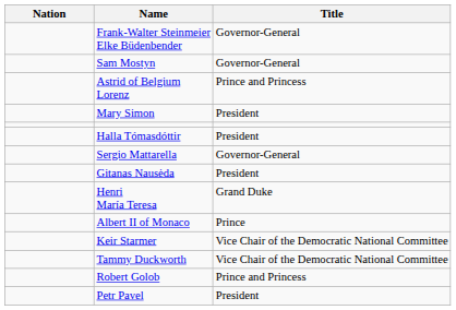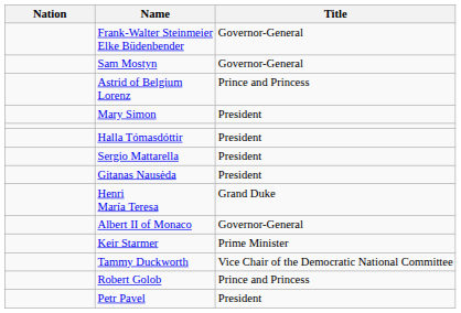Sergio Mattarella | Title: Governor-General -> President
Albert II of Monaco | Title: Prince -> Governor-General
Keir Starmer | Title: Vice Chair of the Democratic National Committee -> Prime Minister
